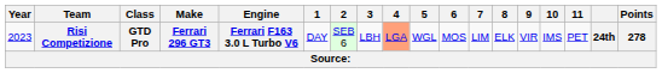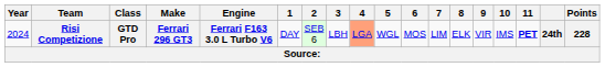Risi Competizione | Year: 2023 -> 2024
Risi Competizione | 11: normal -> bold
Risi Competizione | Points: 278 -> 228
